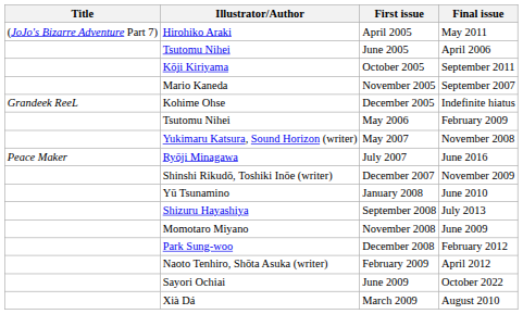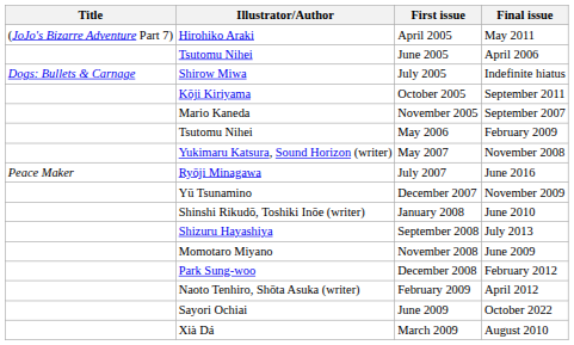+ row: Dogs: Bullets & Carnage | Shirow Miwa | July 2005 | Indefinite hiatus
- row: Grandeek ReeL | Kohime Ohse | December 2005 | Indefinite hiatus
December 2007 | Illustrator/Author: Shinshi Rikudō, Toshiki Inōe (writer) -> Yū Tsunamino
January 2008 | Illustrator/Author: Yū Tsunamino -> Shinshi Rikudō, Toshiki Inōe (writer)
